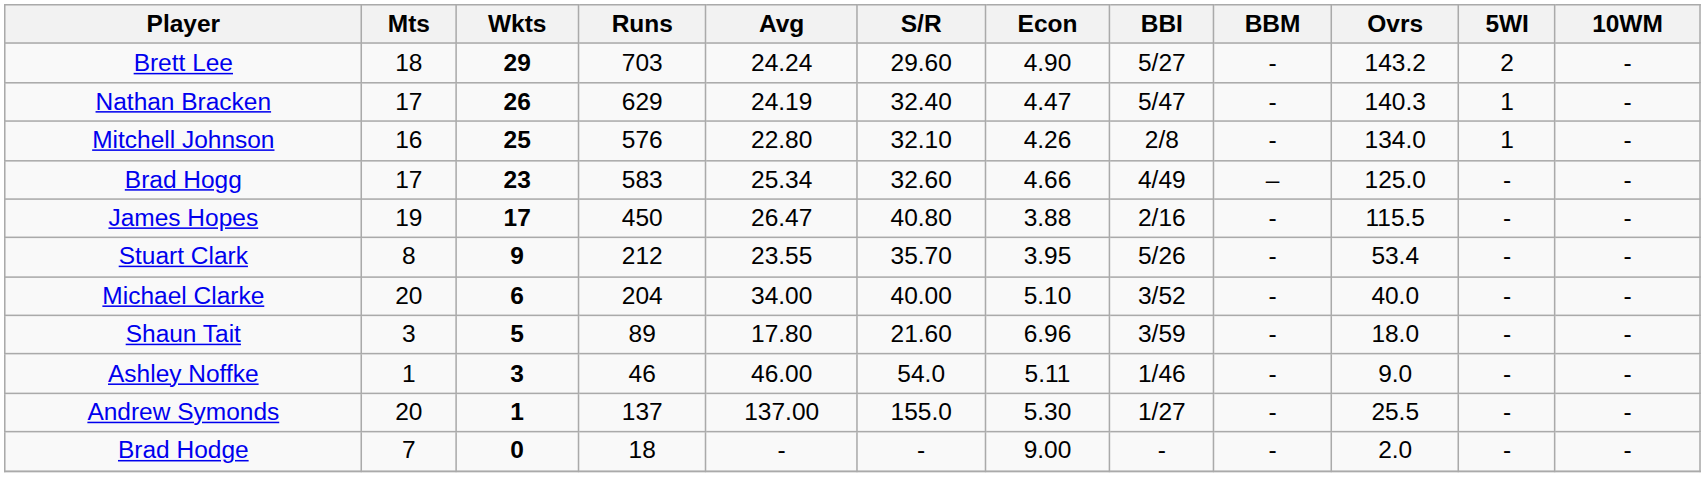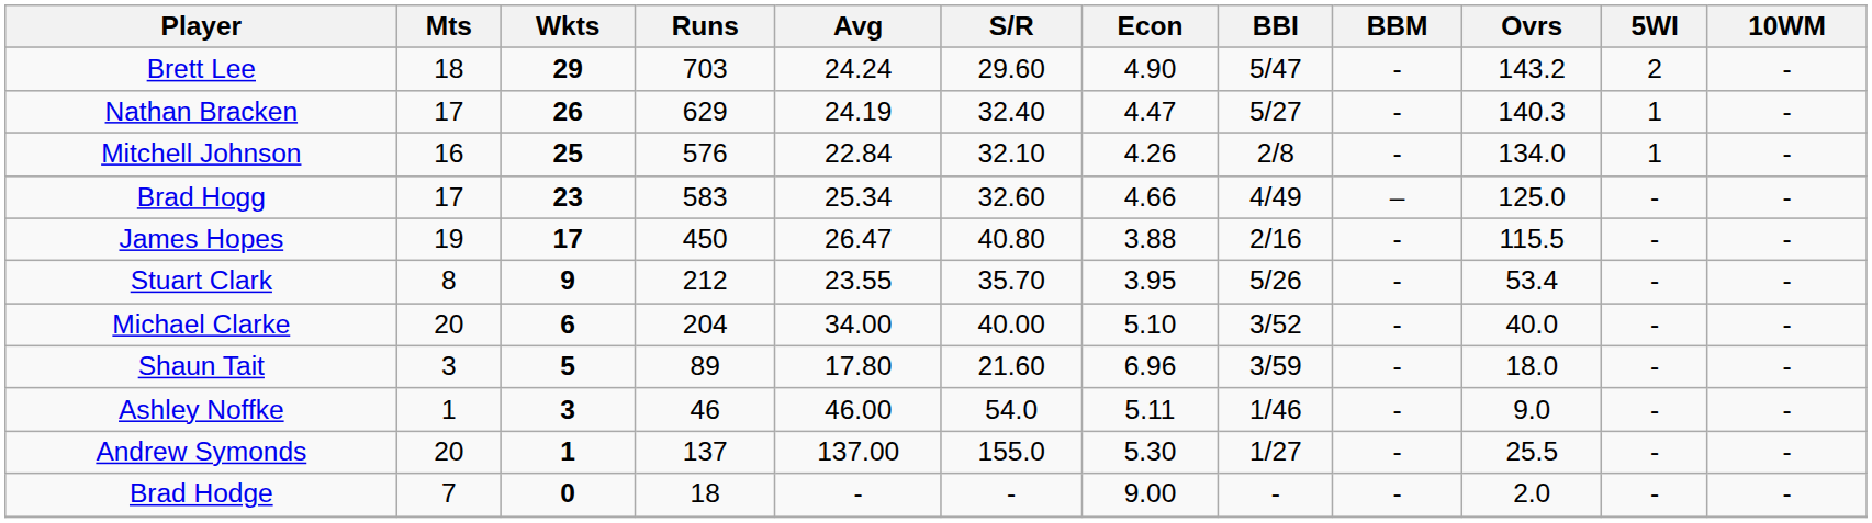Brett Lee | BBI: 5/27 -> 5/47
Nathan Bracken | BBI: 5/47 -> 5/27
Mitchell Johnson | Avg: 22.80 -> 22.84
